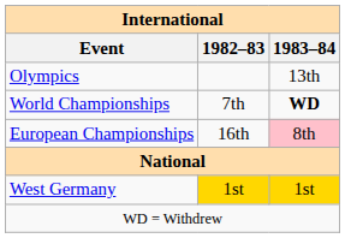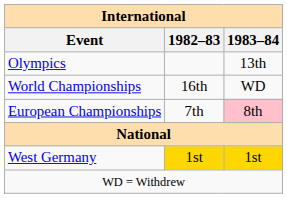World Championships | 1982–83: 7th -> 16th
World Championships | 1983–84: bold -> normal
European Championships | 1982–83: 16th -> 7th
